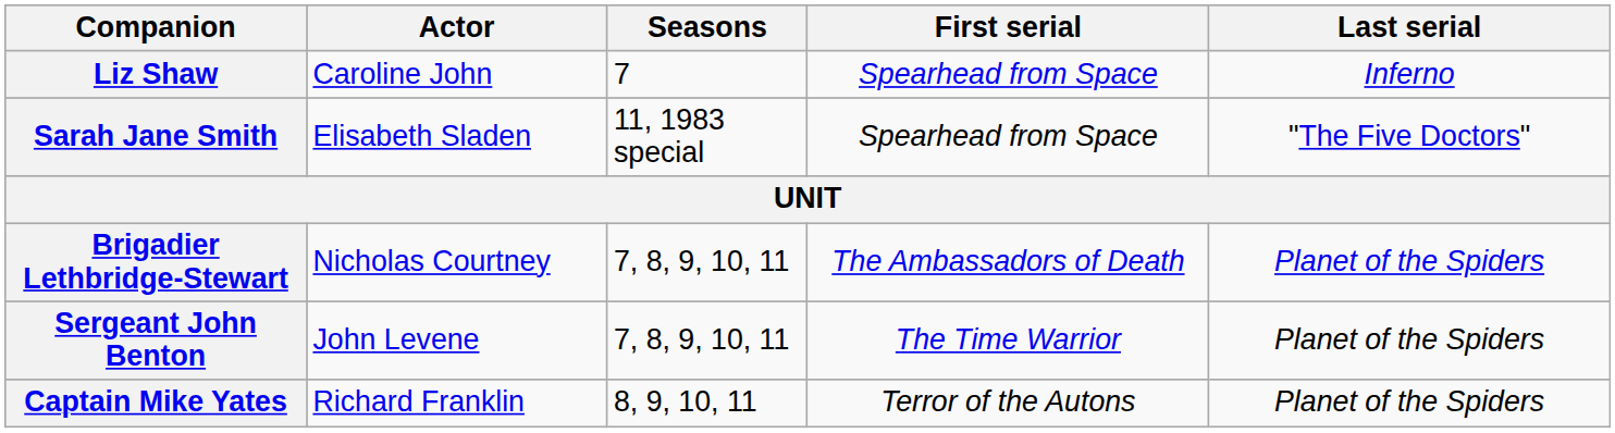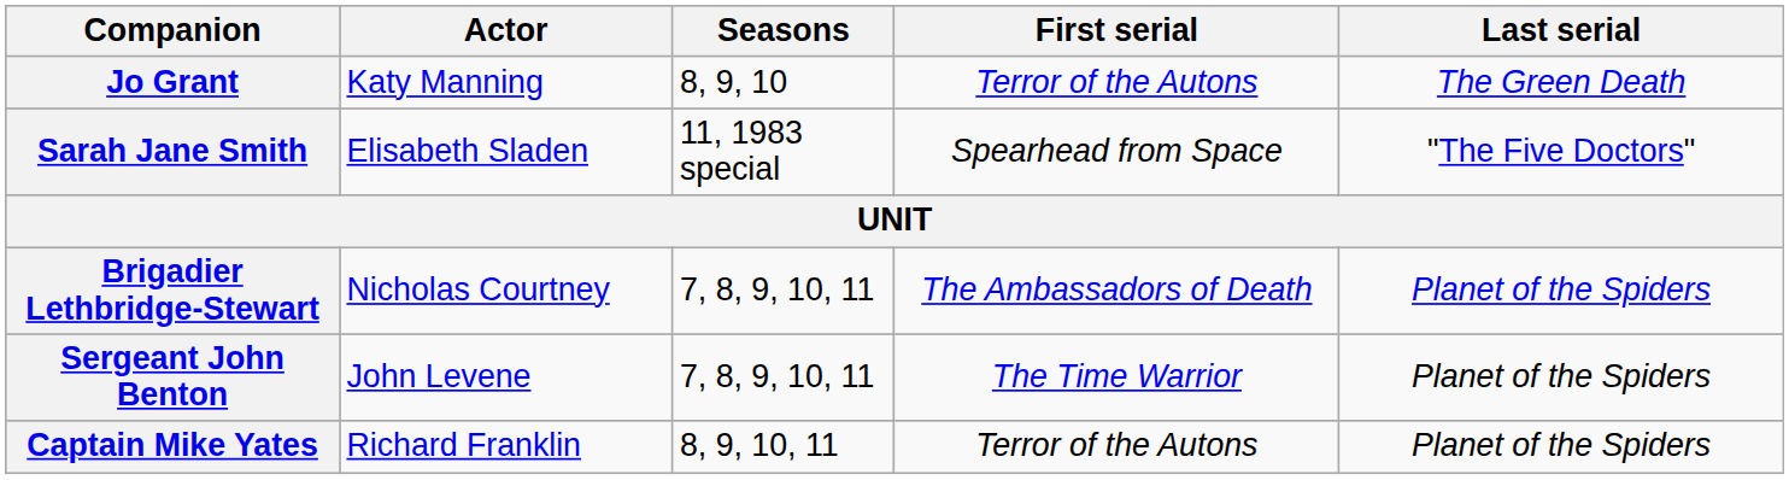- row: Liz Shaw | Caroline John | 7 | Spearhead from Space | Inferno
+ row: Jo Grant | Katy Manning | 8, 9, 10 | Terror of the Autons | The Green Death
